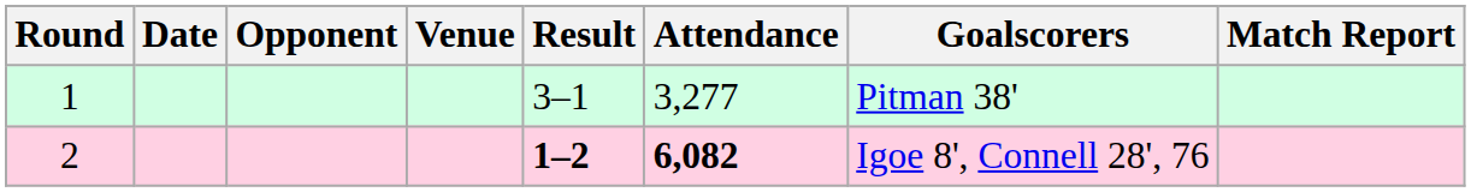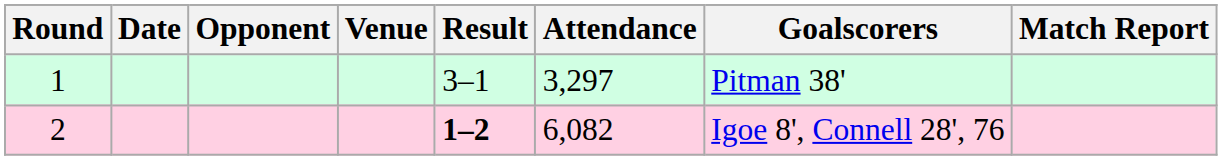1 | Attendance: 3,277 -> 3,297
2 | Attendance: bold -> normal
